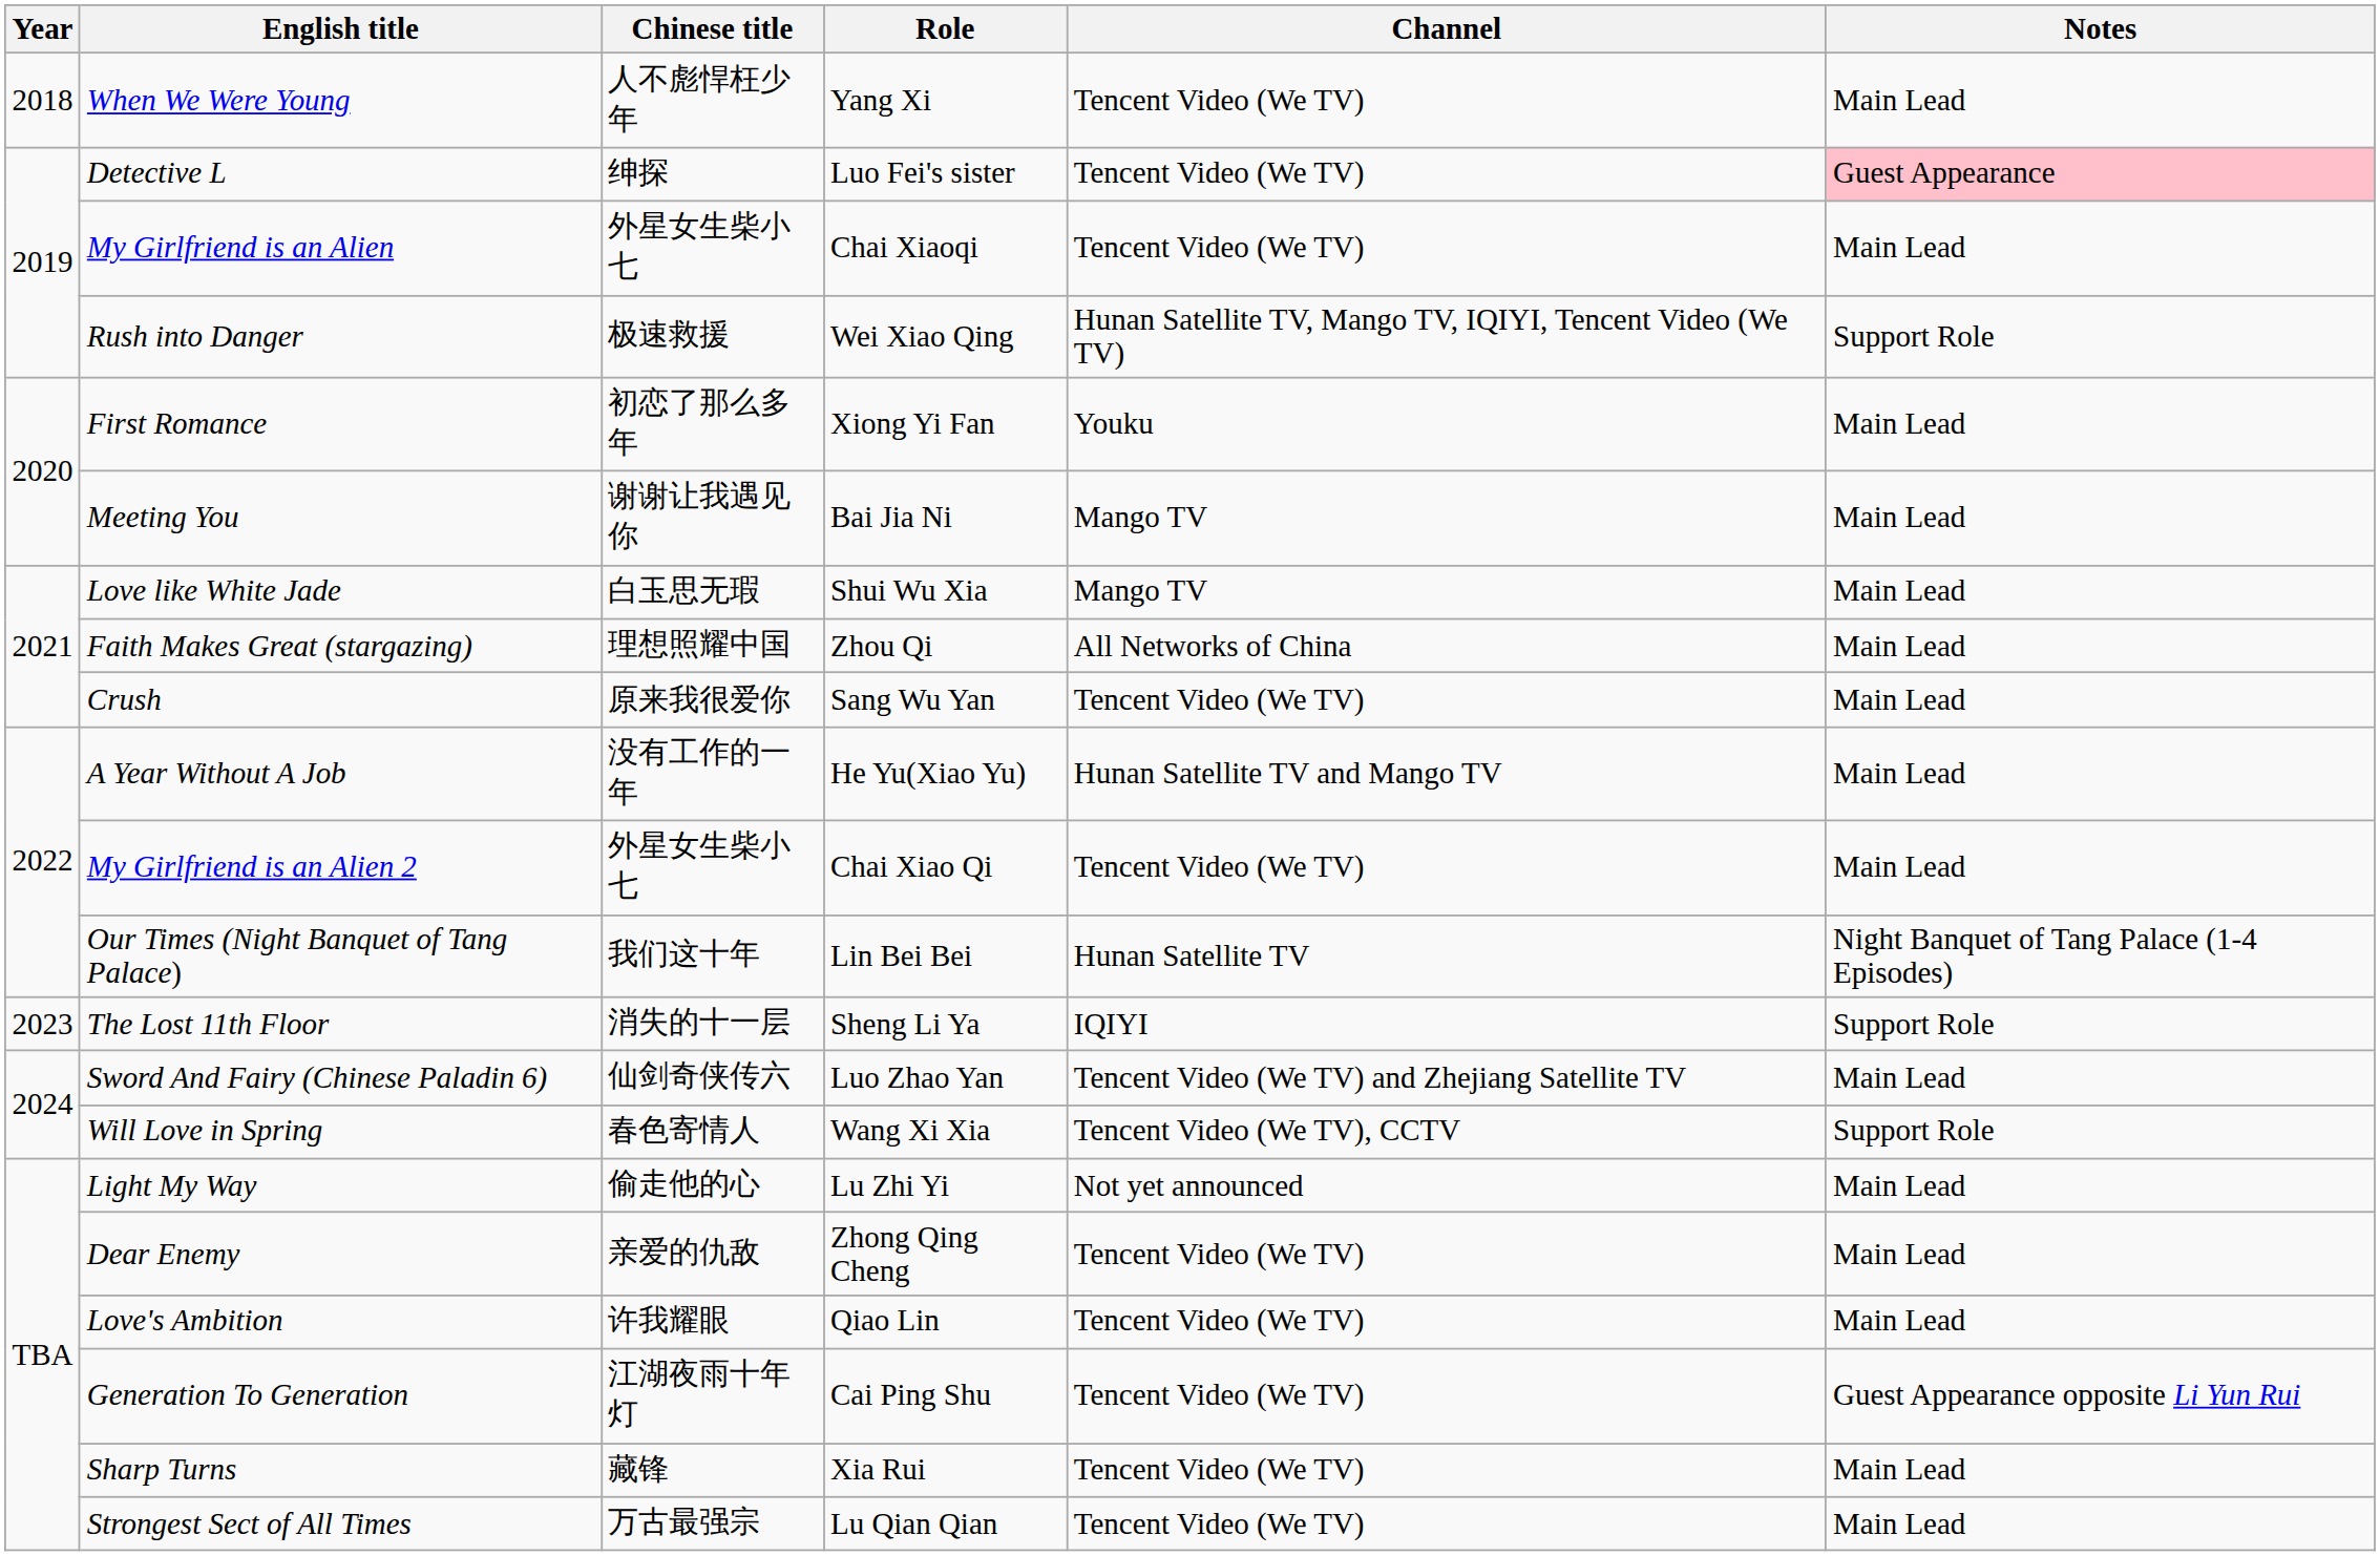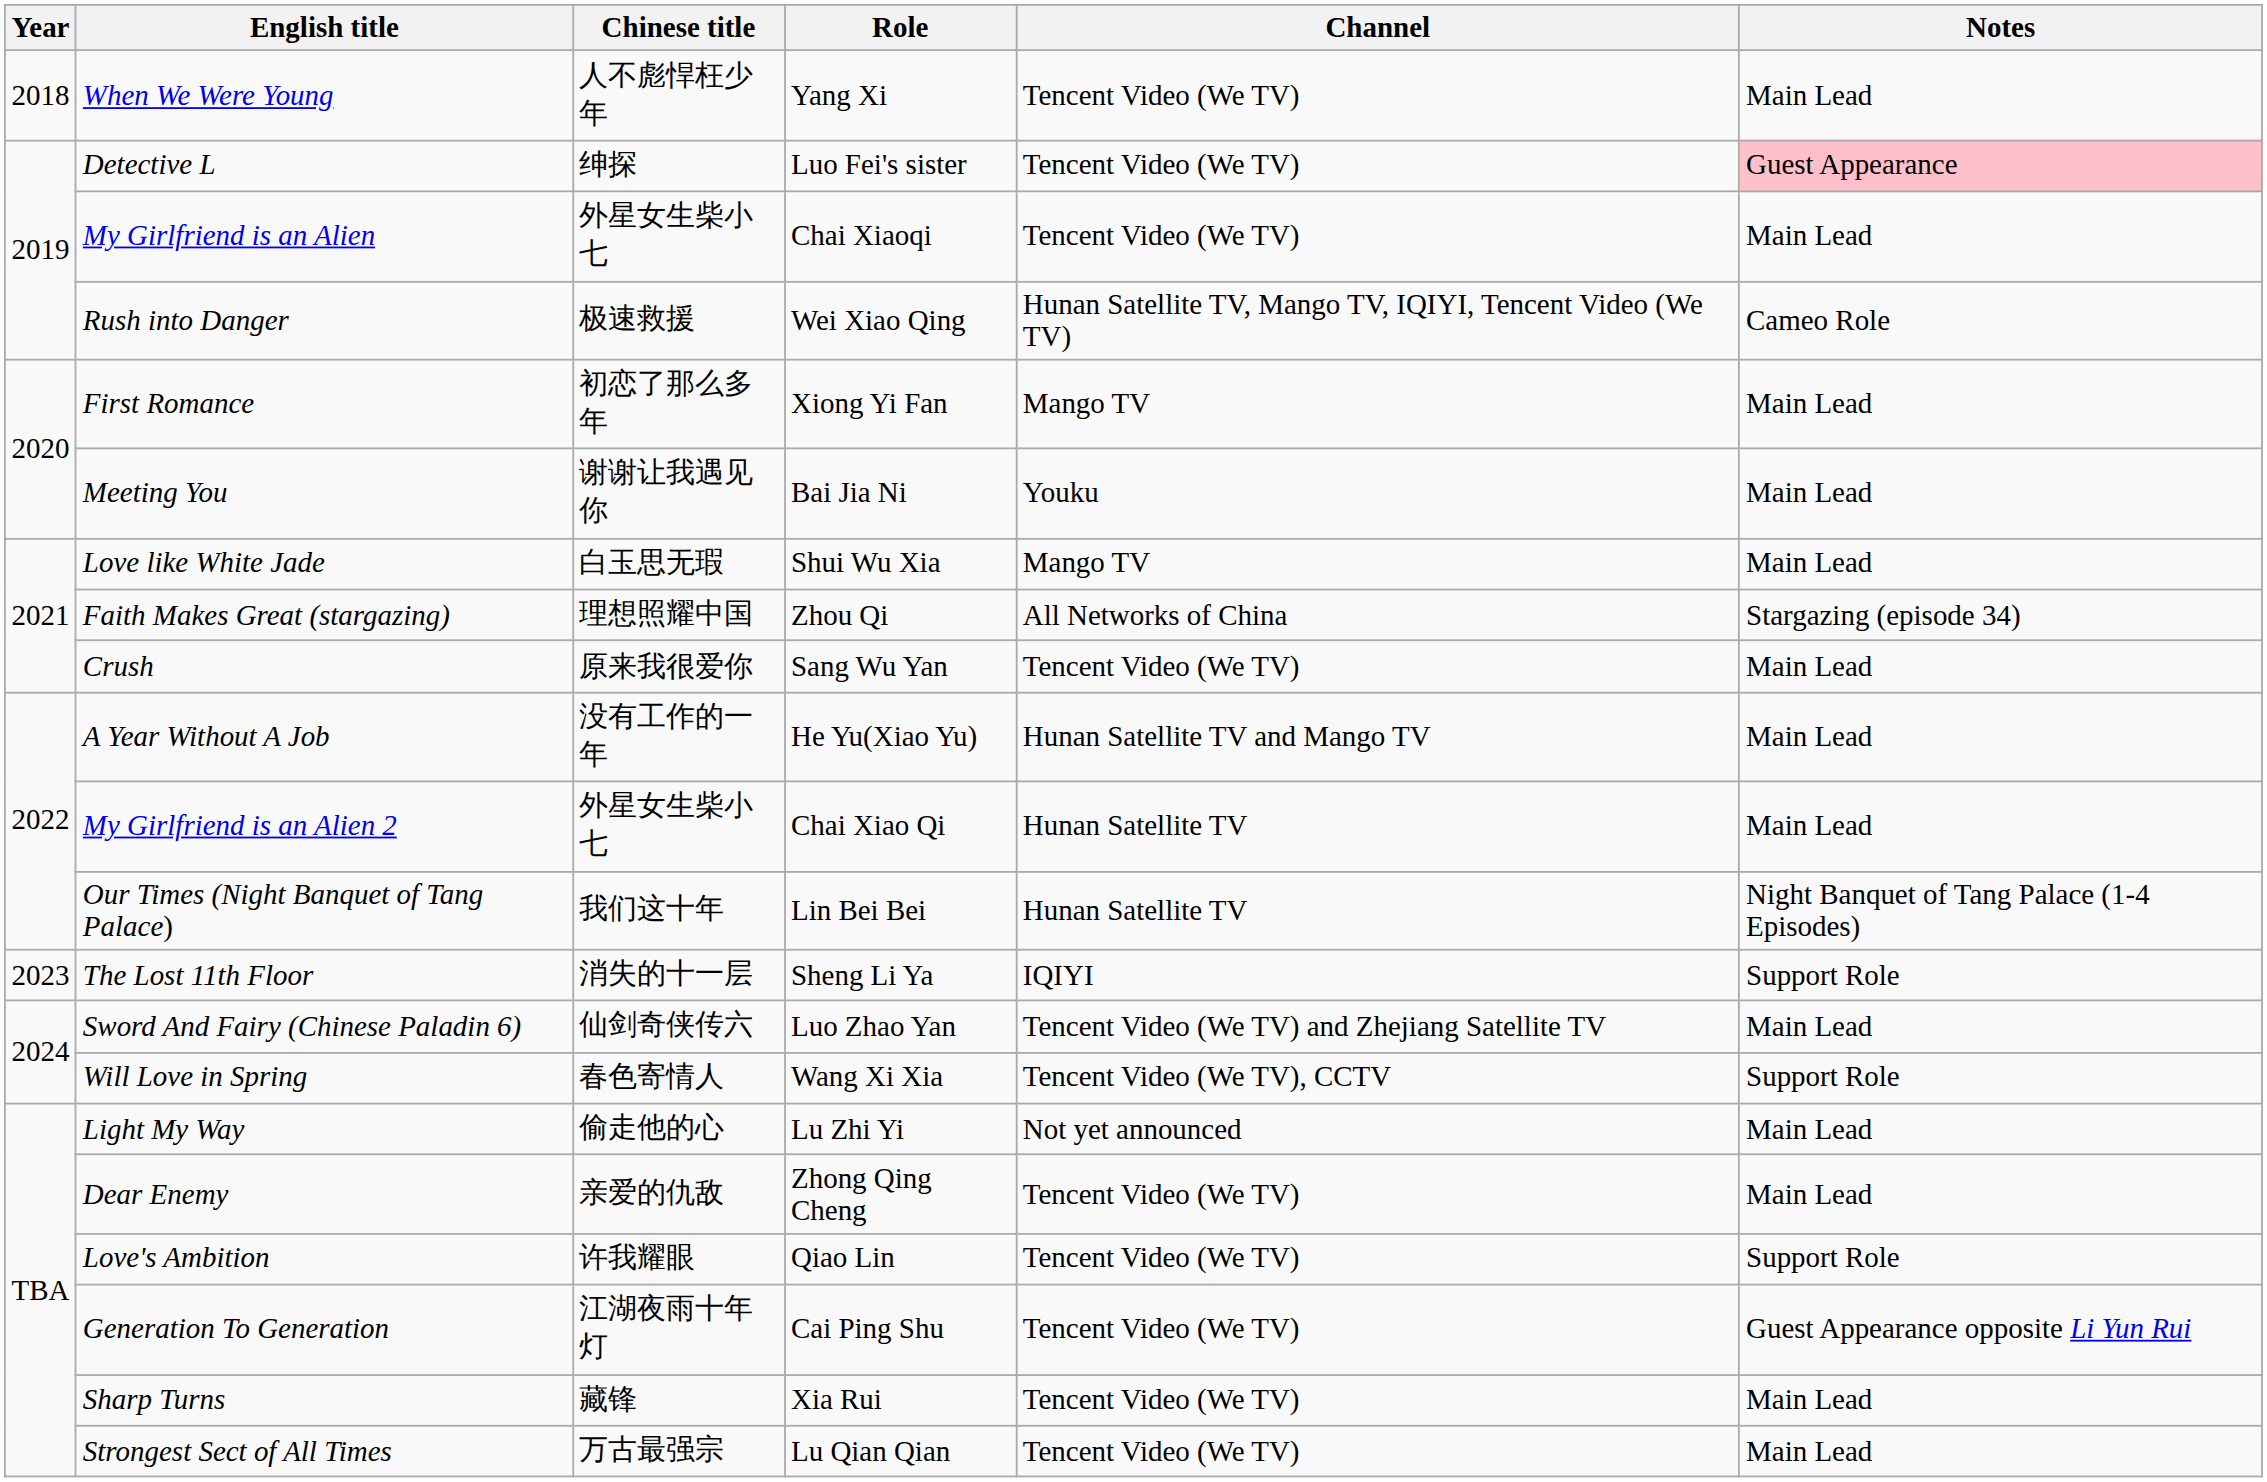Rush into Danger | Notes: Support Role -> Cameo Role
First Romance | Channel: Youku -> Mango TV
Meeting You | Channel: Mango TV -> Youku
Faith Makes Great (stargazing) | Notes: Main Lead -> Stargazing (episode 34)
My Girlfriend is an Alien 2 | Channel: Tencent Video (We TV) -> Hunan Satellite TV
Love's Ambition | Notes: Main Lead -> Support Role
